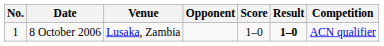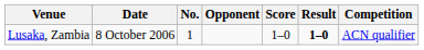columns swapped: No. <-> Venue
